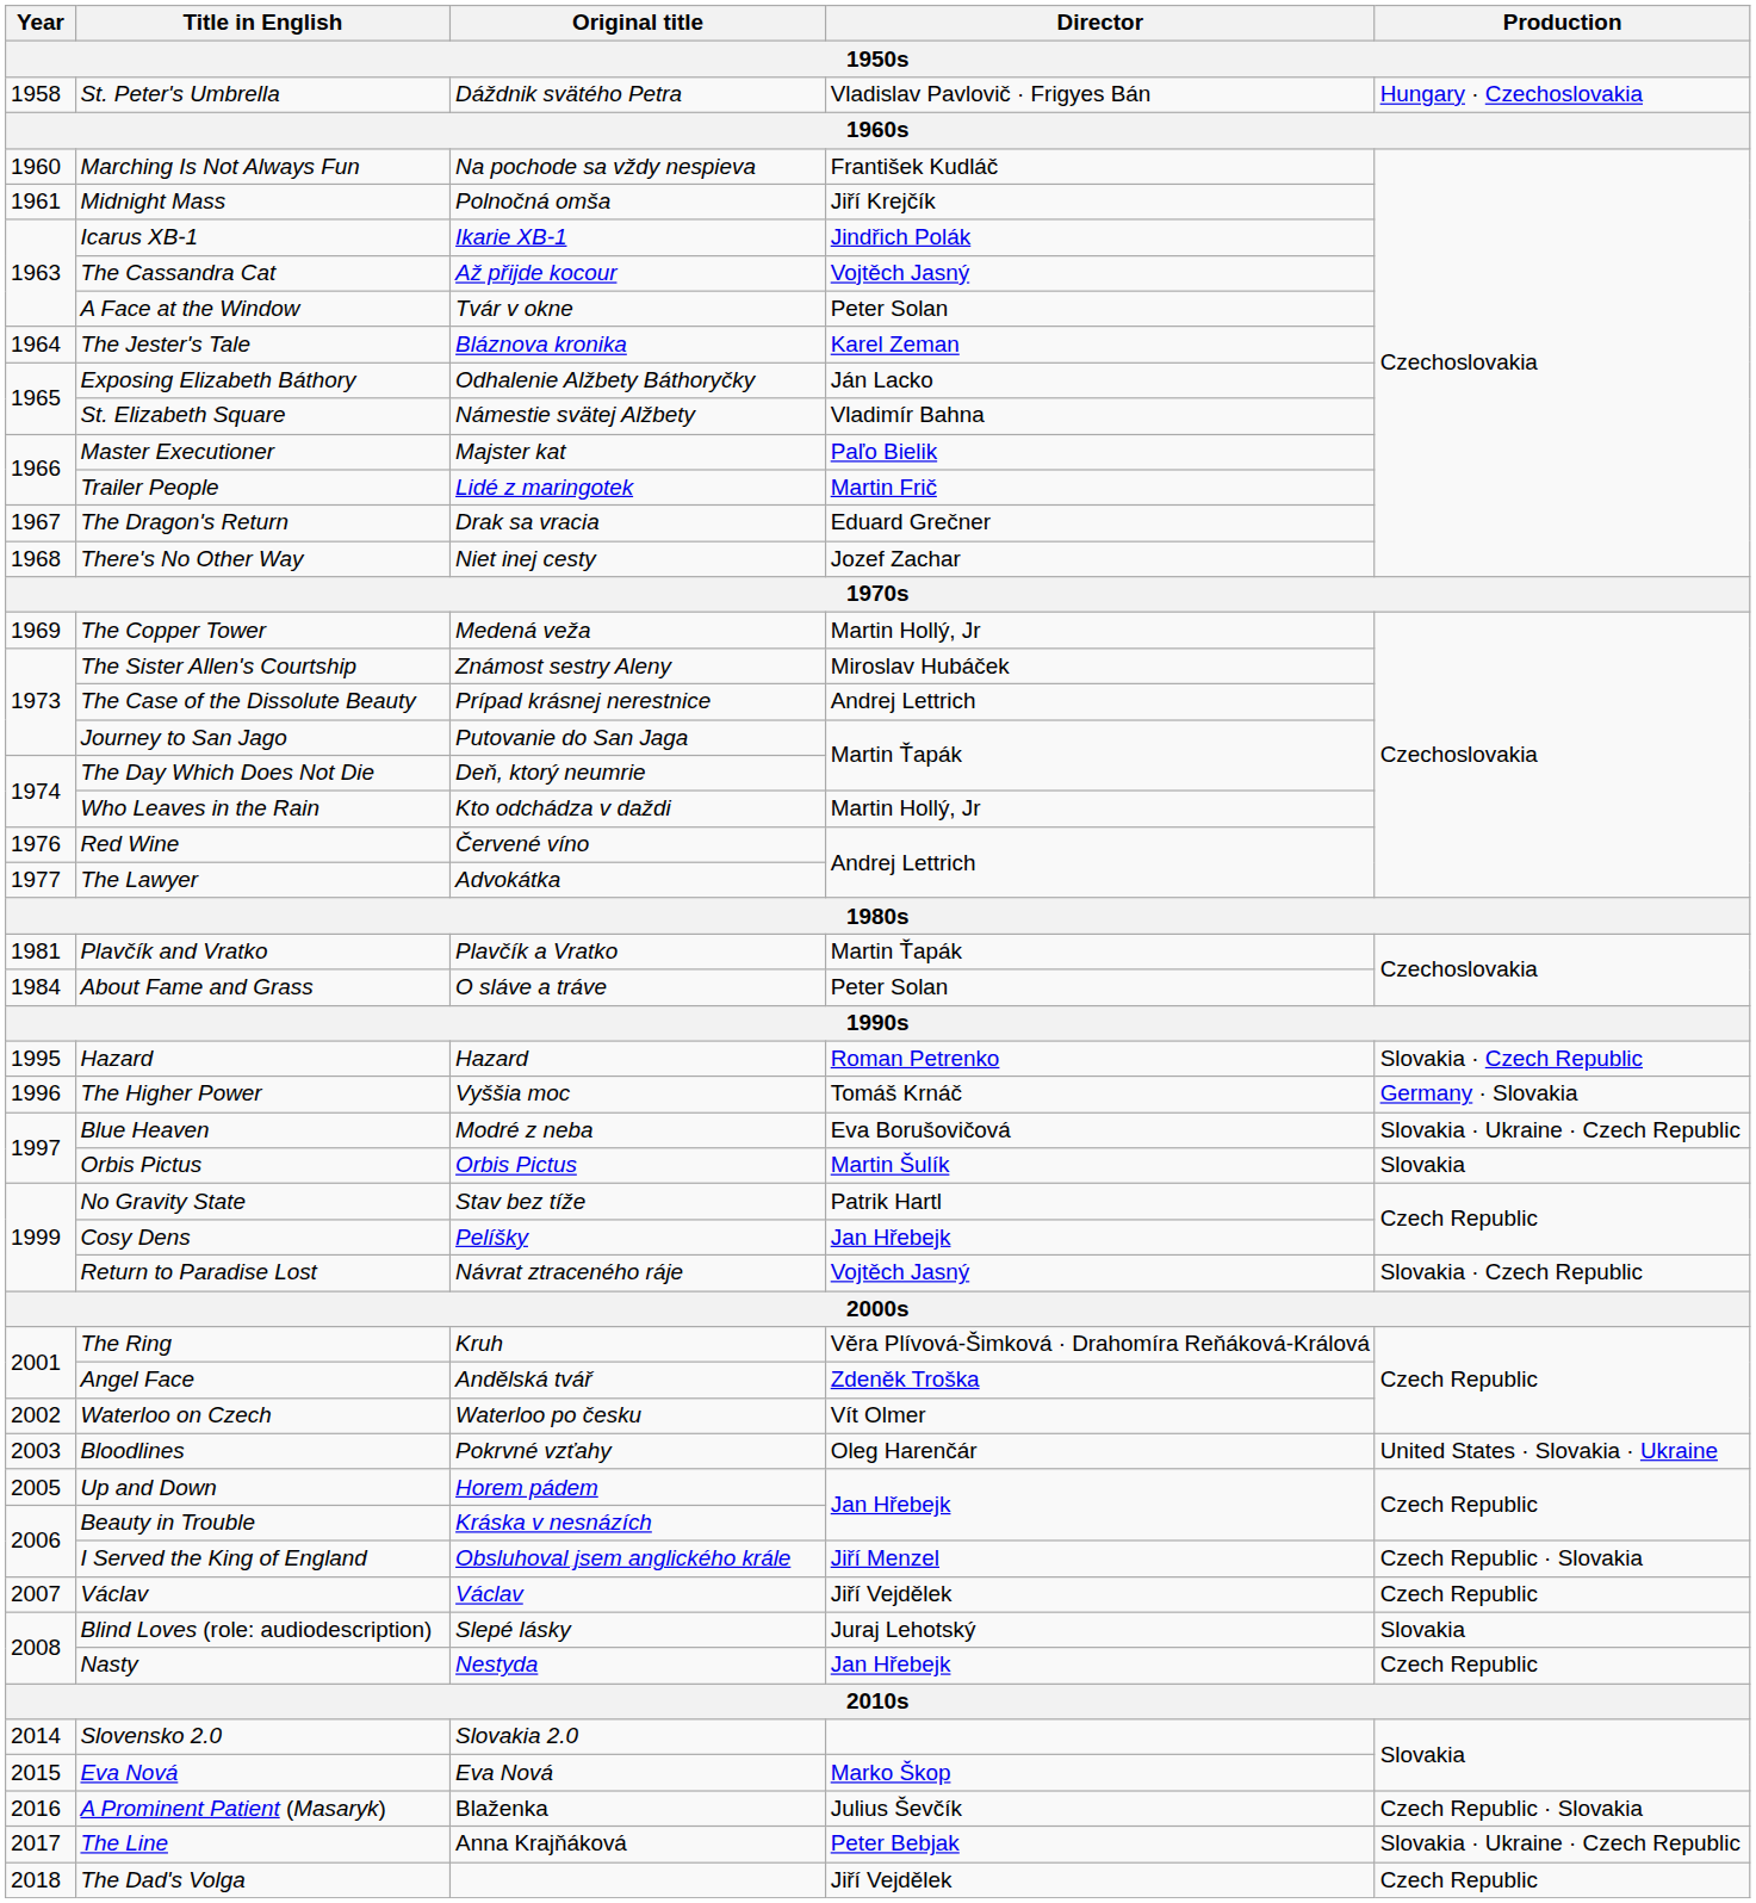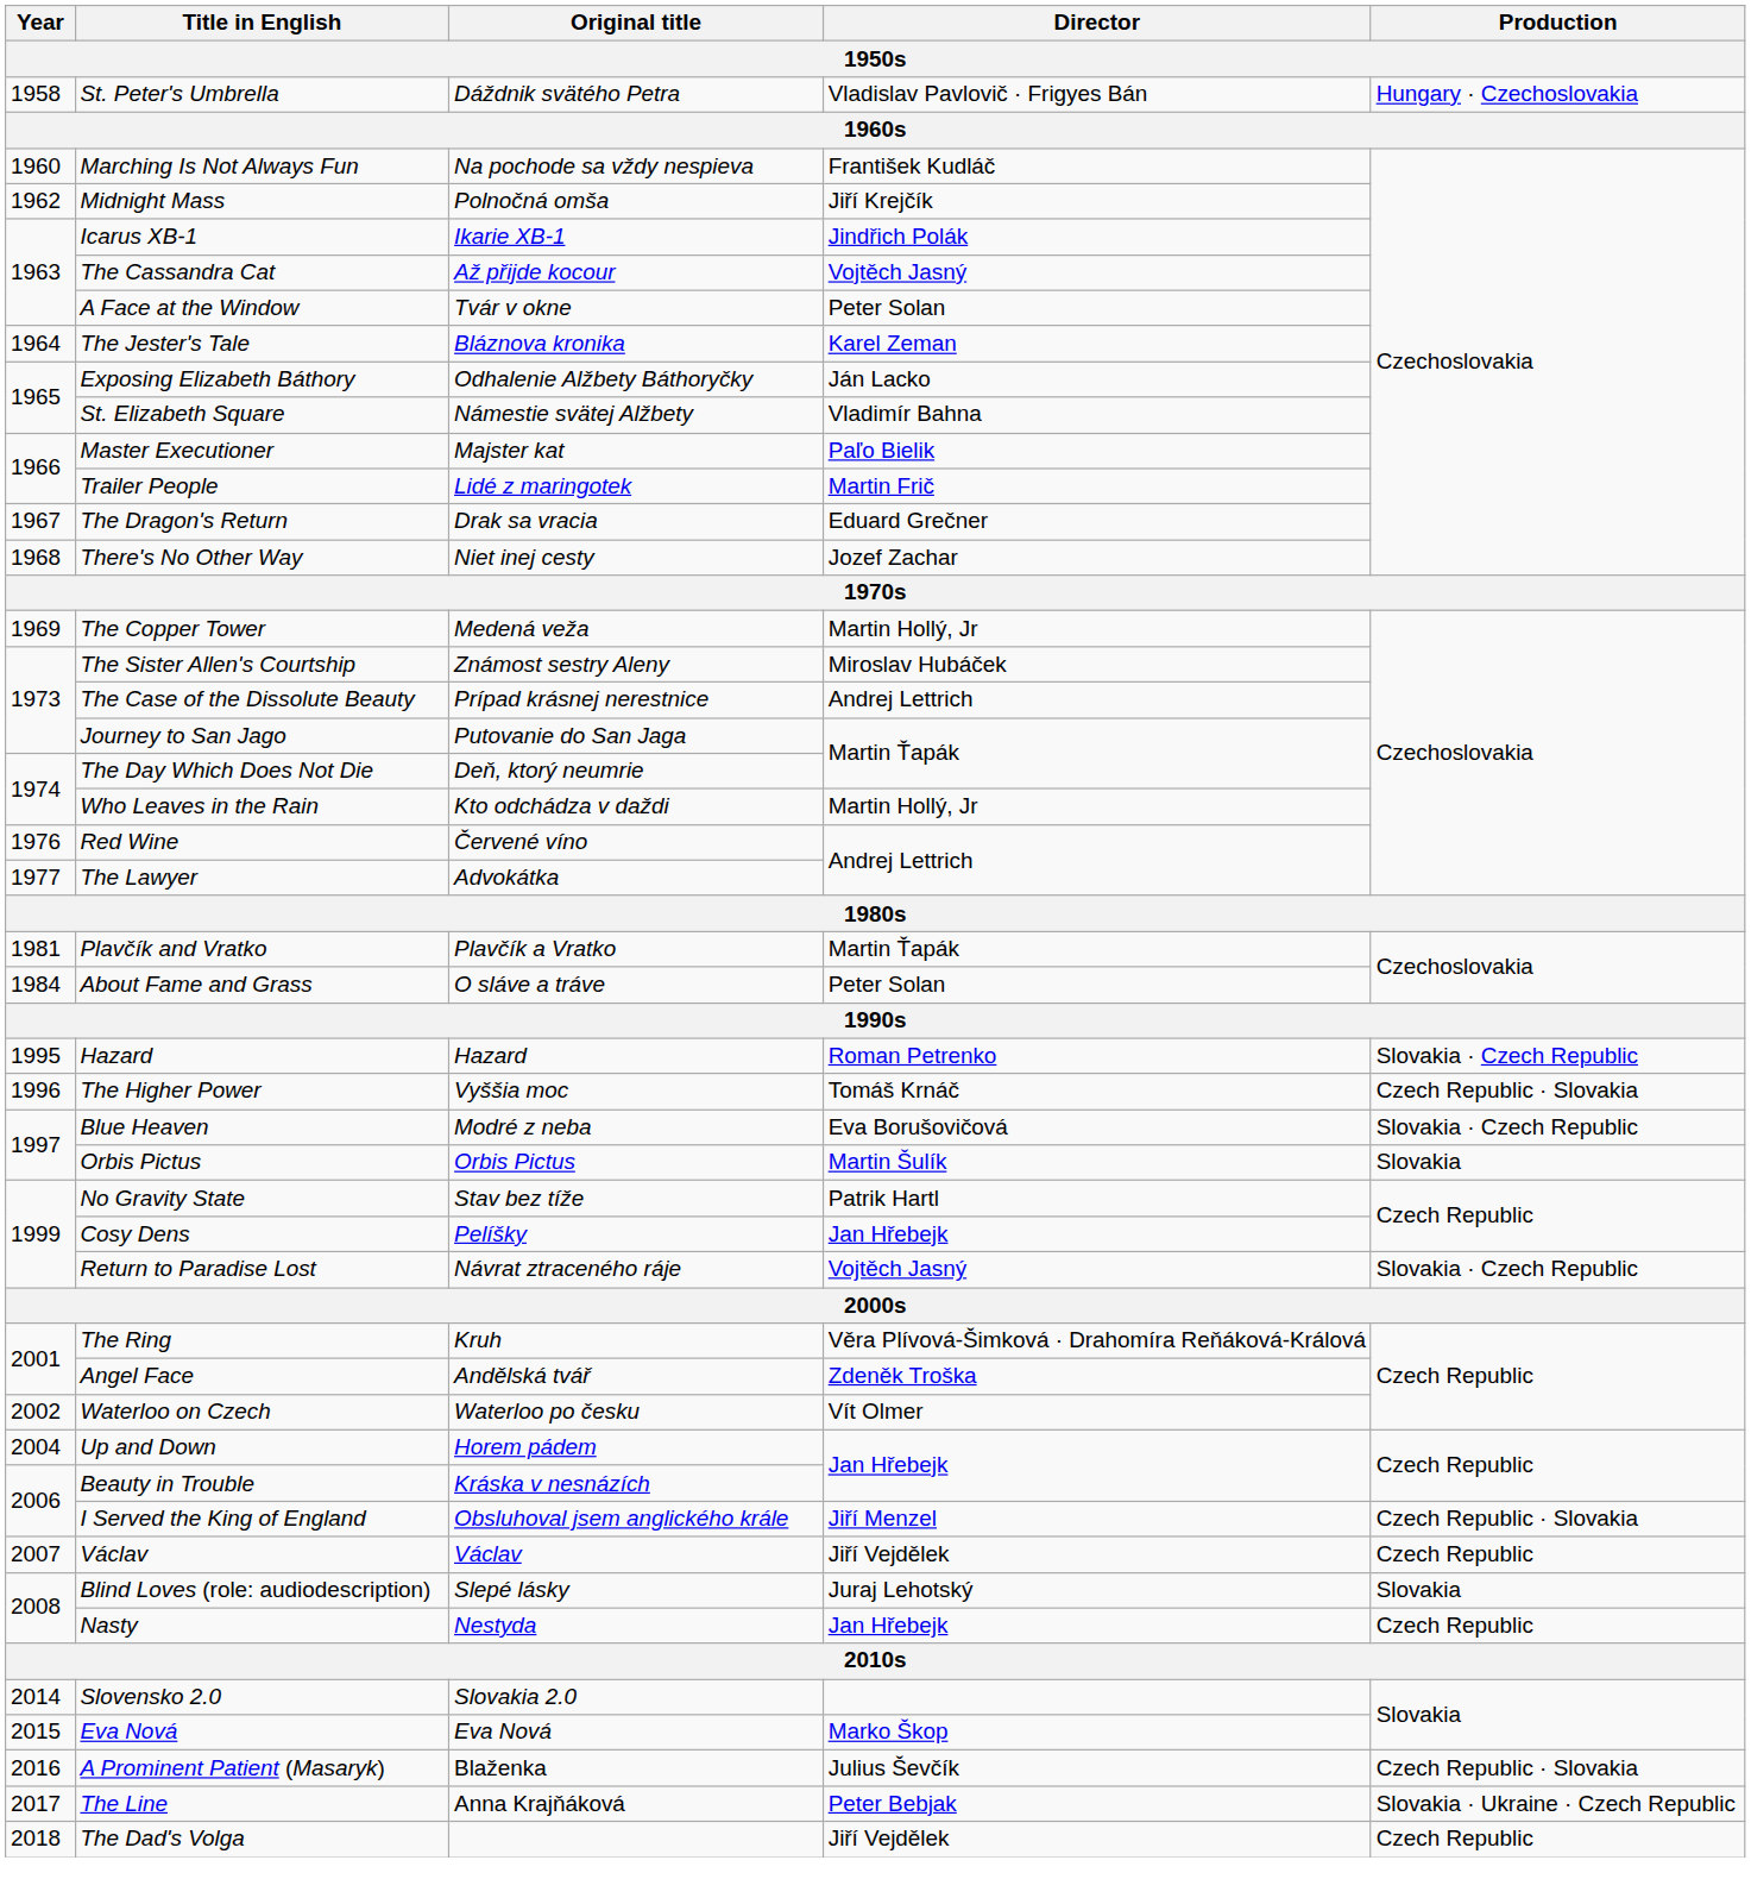Midnight Mass | Year: 1961 -> 1962
The Higher Power | Production: Germany · Slovakia -> Czech Republic · Slovakia
Blue Heaven | Production: Slovakia · Ukraine · Czech Republic -> Slovakia · Czech Republic
- row: 2003 | Bloodlines | Pokrvné vzťahy | Oleg Harenčár | United States · Slovakia · Ukraine
Up and Down | Year: 2005 -> 2004
